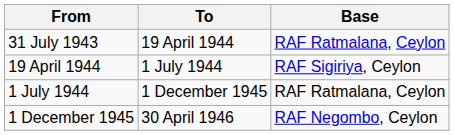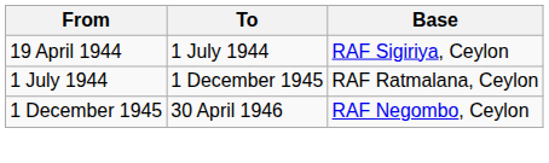- row: 31 July 1943 | 19 April 1944 | RAF Ratmalana, Ceylon
